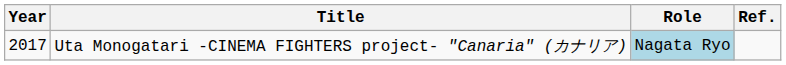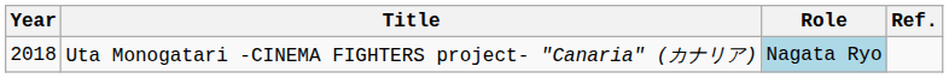Uta Monogatari -CINEMA FIGHTERS project- "Canaria" (カナリア) | Year: 2017 -> 2018
